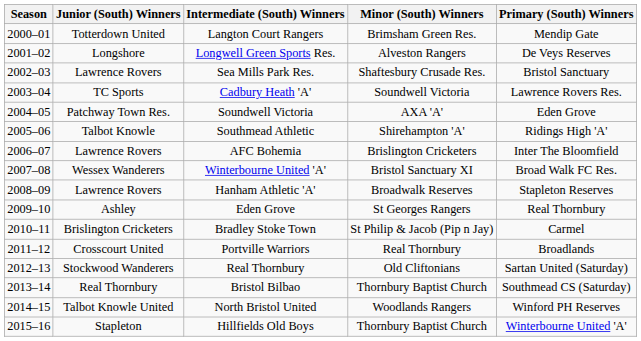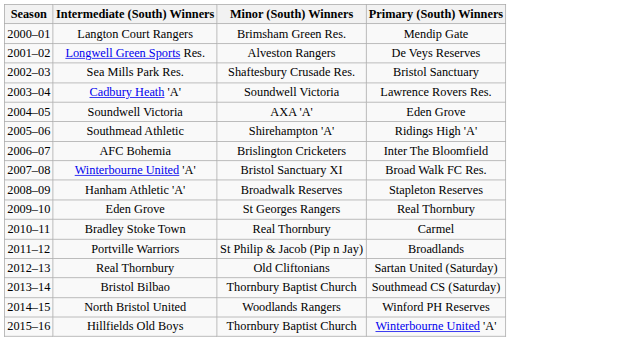- column: Junior (South) Winners | Totterdown United | Longshore | Lawrence Rovers | TC Sports | Patchway Town Res. | Talbot Knowle | Lawrence Rovers | Wessex Wanderers | Lawrence Rovers | Ashley | Brislington Cricketers | Crosscourt United | Stockwood Wanderers | Real Thornbury | Talbot Knowle United | Stapleton
Bradley Stoke Town | Minor (South) Winners: St Philip & Jacob (Pip n Jay) -> Real Thornbury
Portville Warriors | Minor (South) Winners: Real Thornbury -> St Philip & Jacob (Pip n Jay)
